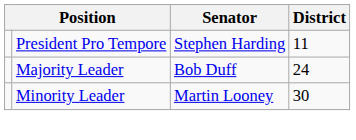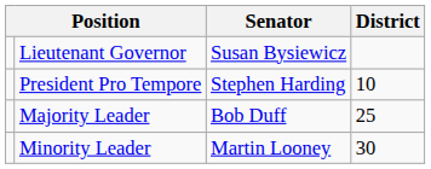+ row: Lieutenant Governor | Susan Bysiewicz
President Pro Tempore | District: 11 -> 10
Majority Leader | District: 24 -> 25
